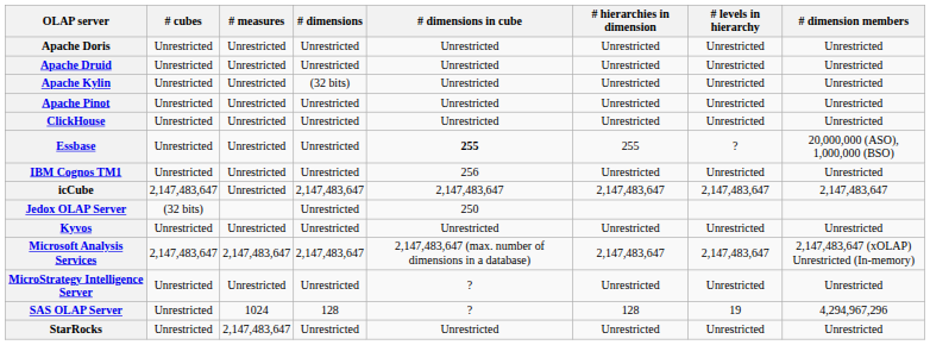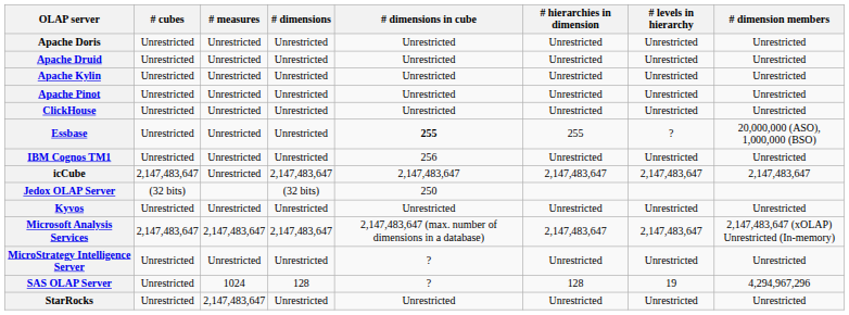Apache Kylin | # dimensions: (32 bits) -> Unrestricted
Jedox OLAP Server | # dimensions: Unrestricted -> (32 bits)
